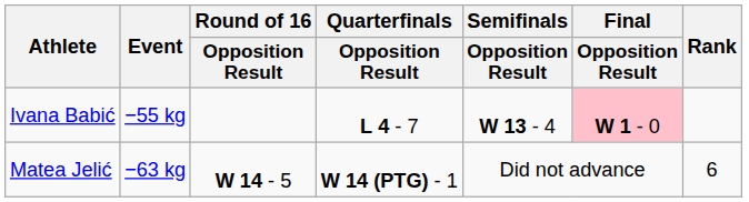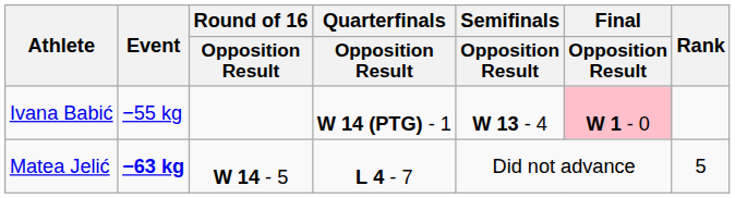Ivana Babić | Quarterfinals / Opposition Result: L 4 - 7 -> W 14 (PTG) - 1
Matea Jelić | Event: normal -> bold
Matea Jelić | Quarterfinals / Opposition Result: W 14 (PTG) - 1 -> L 4 - 7
Matea Jelić | Rank: 6 -> 5
